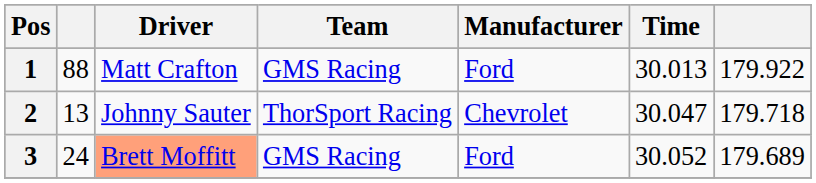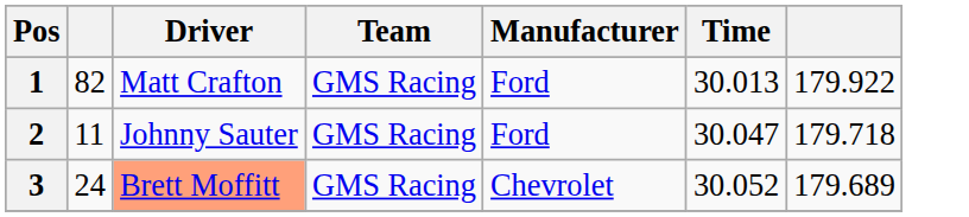1 | column 2: 88 -> 82
2 | column 2: 13 -> 11
2 | Team: ThorSport Racing -> GMS Racing
2 | Manufacturer: Chevrolet -> Ford
3 | Manufacturer: Ford -> Chevrolet
